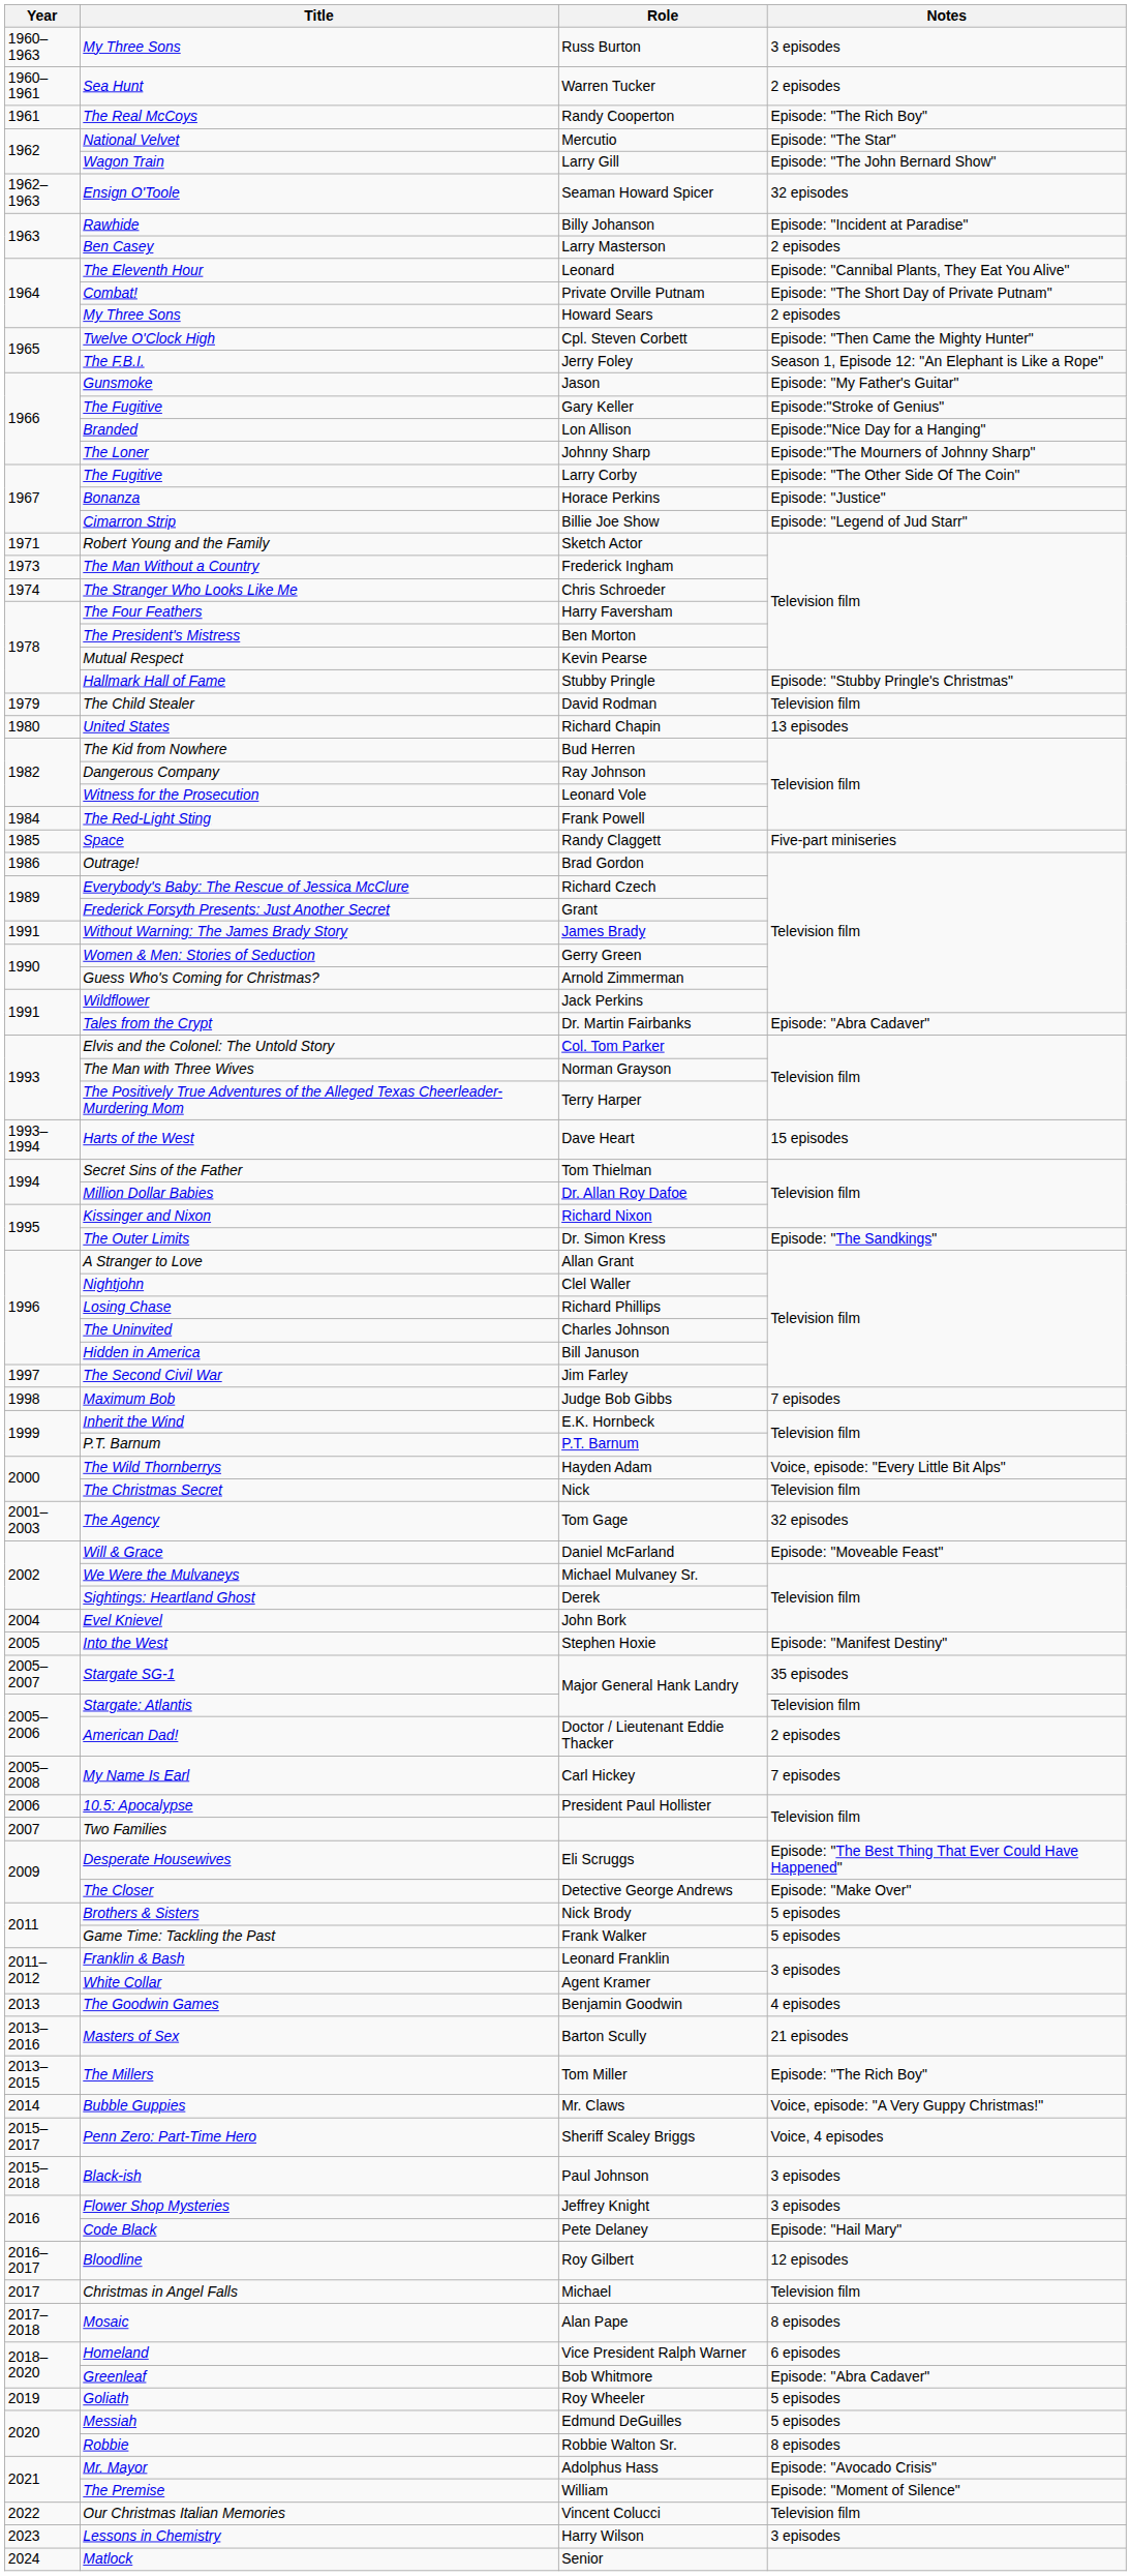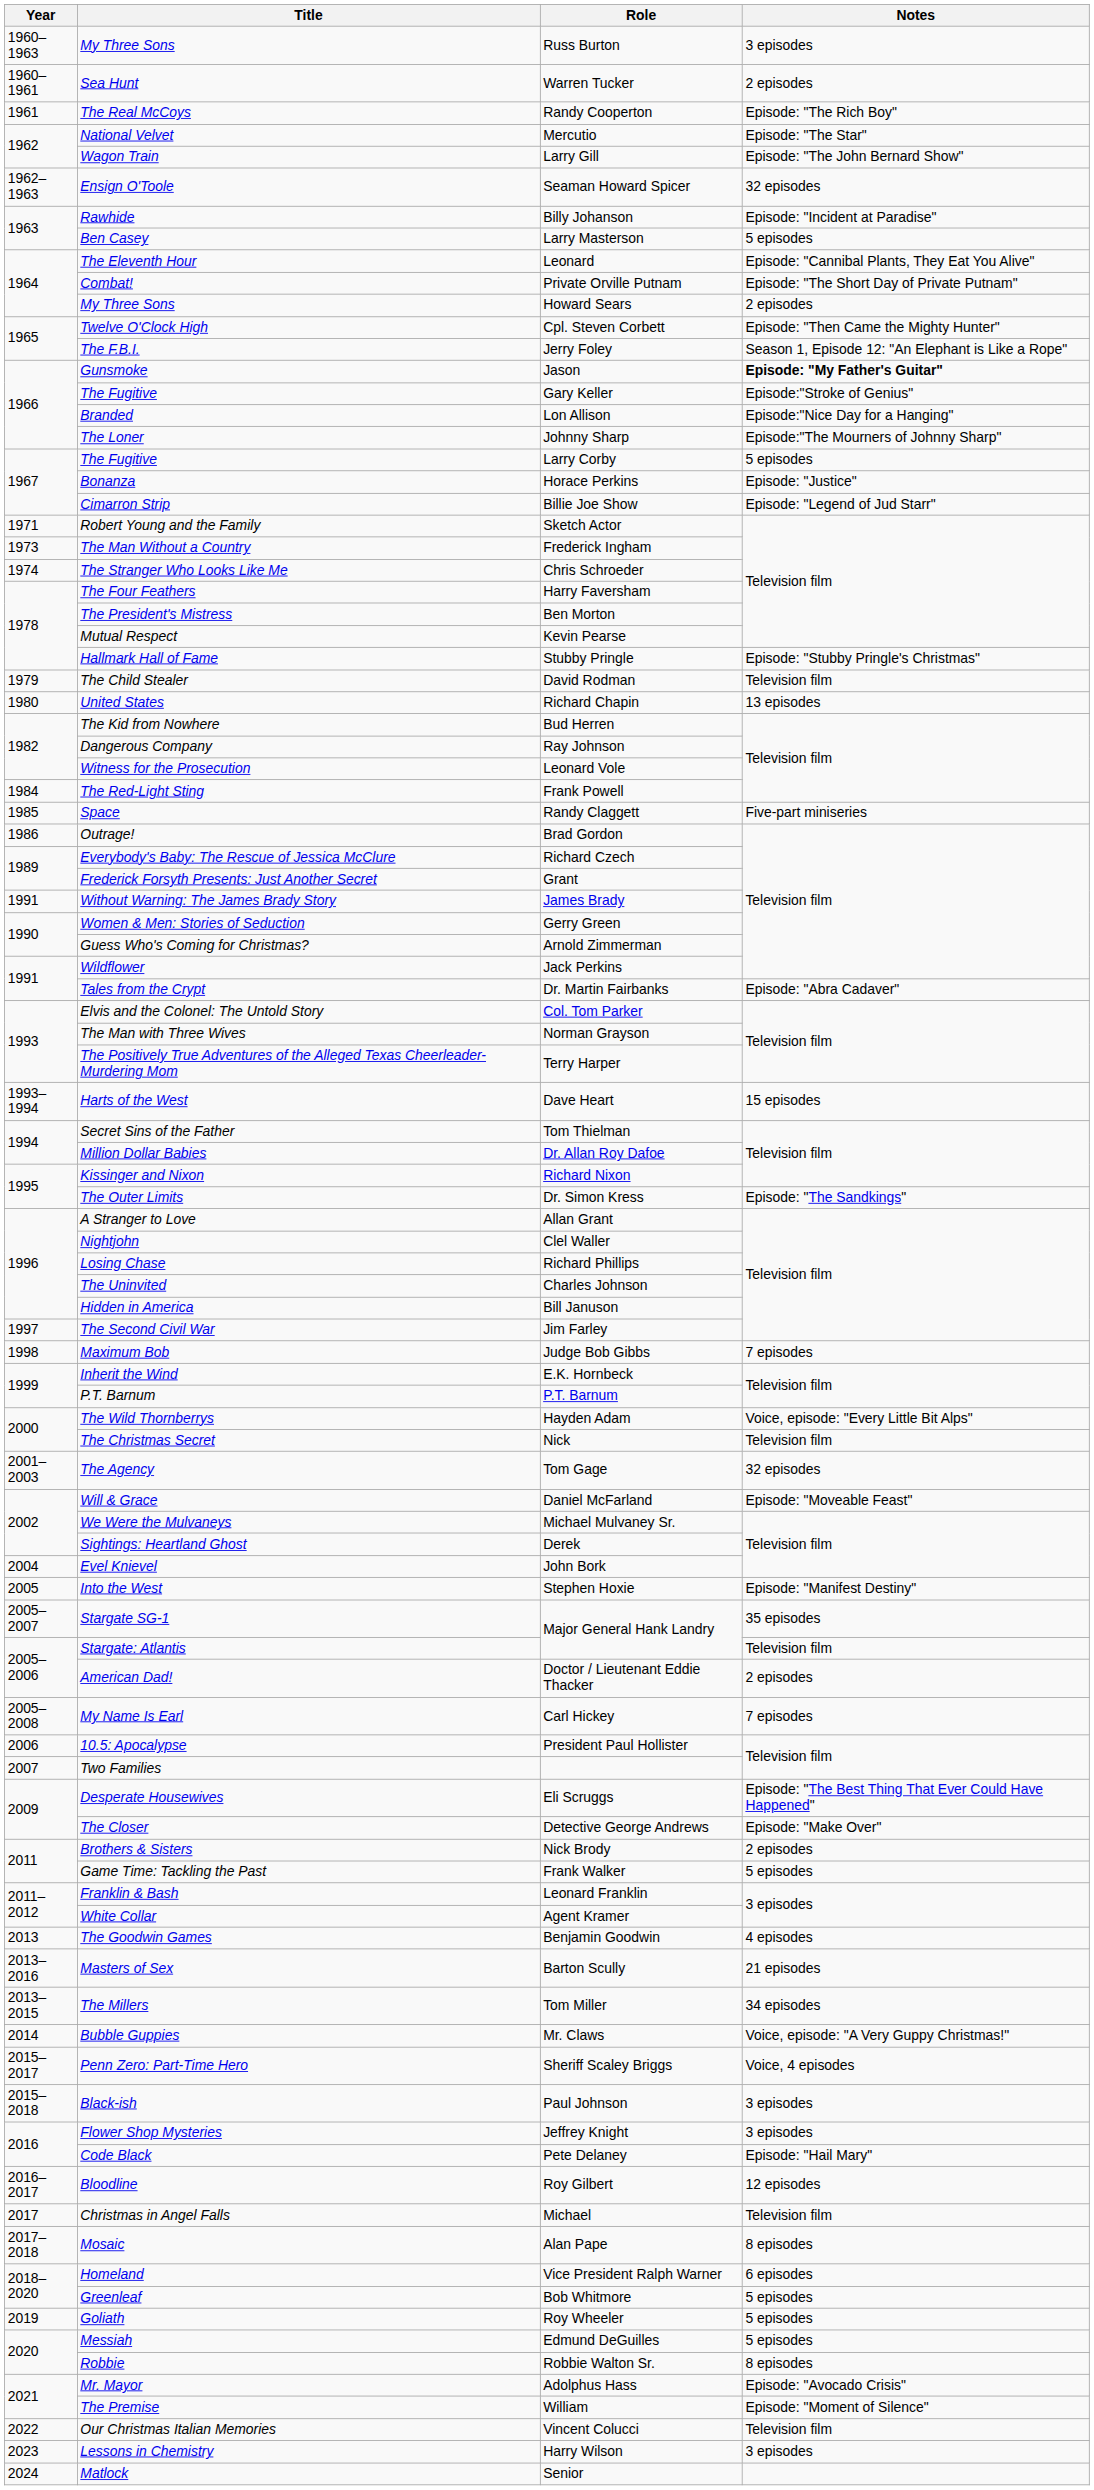Larry Masterson | Notes: 2 episodes -> 5 episodes
Jason | Notes: normal -> bold
Larry Corby | Notes: Episode: "The Other Side Of The Coin" -> 5 episodes
Nick Brody | Notes: 5 episodes -> 2 episodes
Tom Miller | Notes: Episode: "The Rich Boy" -> 34 episodes
Bob Whitmore | Notes: Episode: "Abra Cadaver" -> 5 episodes
